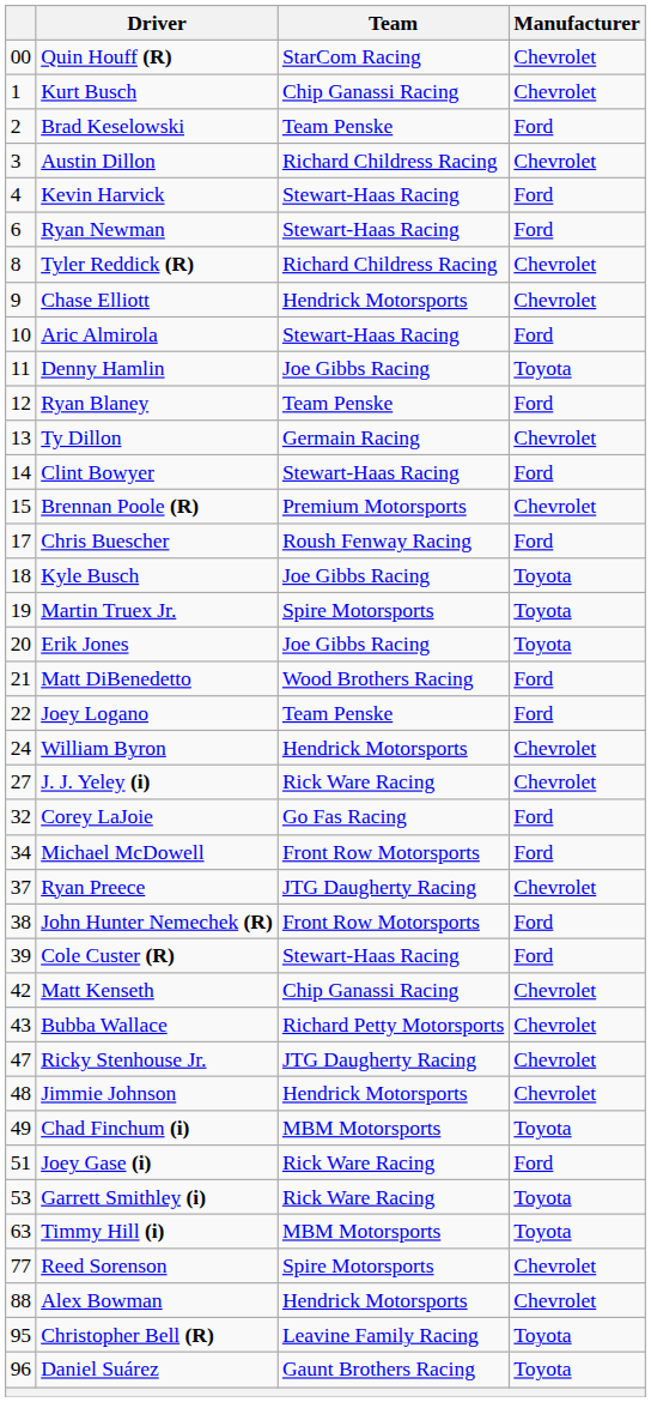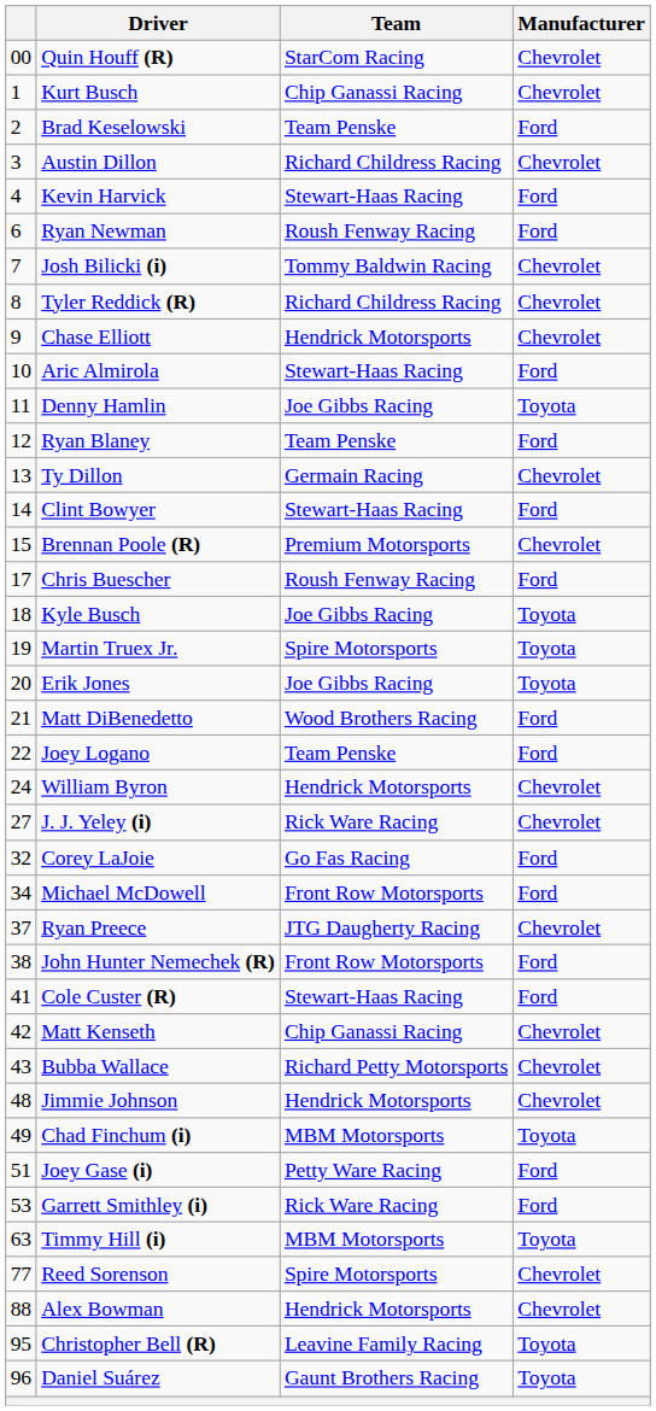Ryan Newman | Team: Stewart-Haas Racing -> Roush Fenway Racing
+ row: 7 | Josh Bilicki (i) | Tommy Baldwin Racing | Chevrolet
Cole Custer (R) | column 1: 39 -> 41
- row: 47 | Ricky Stenhouse Jr. | JTG Daugherty Racing | Chevrolet
Joey Gase (i) | Team: Rick Ware Racing -> Petty Ware Racing
Garrett Smithley (i) | Manufacturer: Toyota -> Ford
